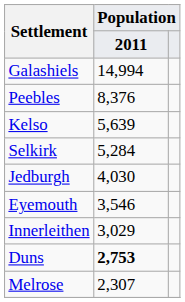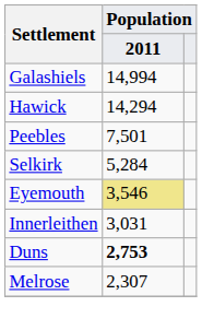+ row: Hawick | 14,294
Peebles | Population / 2011: 8,376 -> 7,501
- row: Kelso | 5,639
- row: Jedburgh | 4,030
Eyemouth | Population / 2011: no background -> khaki background
Innerleithen | Population / 2011: 3,029 -> 3,031
